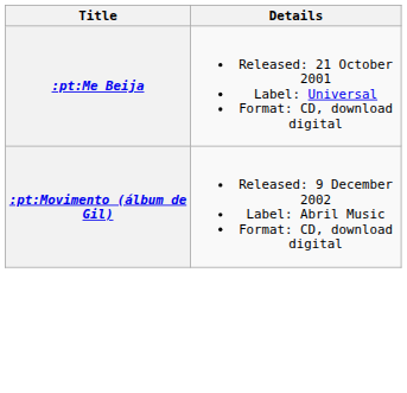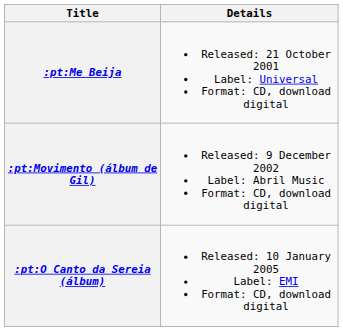+ row: :pt:O Canto da Sereia (álbum) | Released: 10 January 2005 Label: EMI Format: CD, download digital
